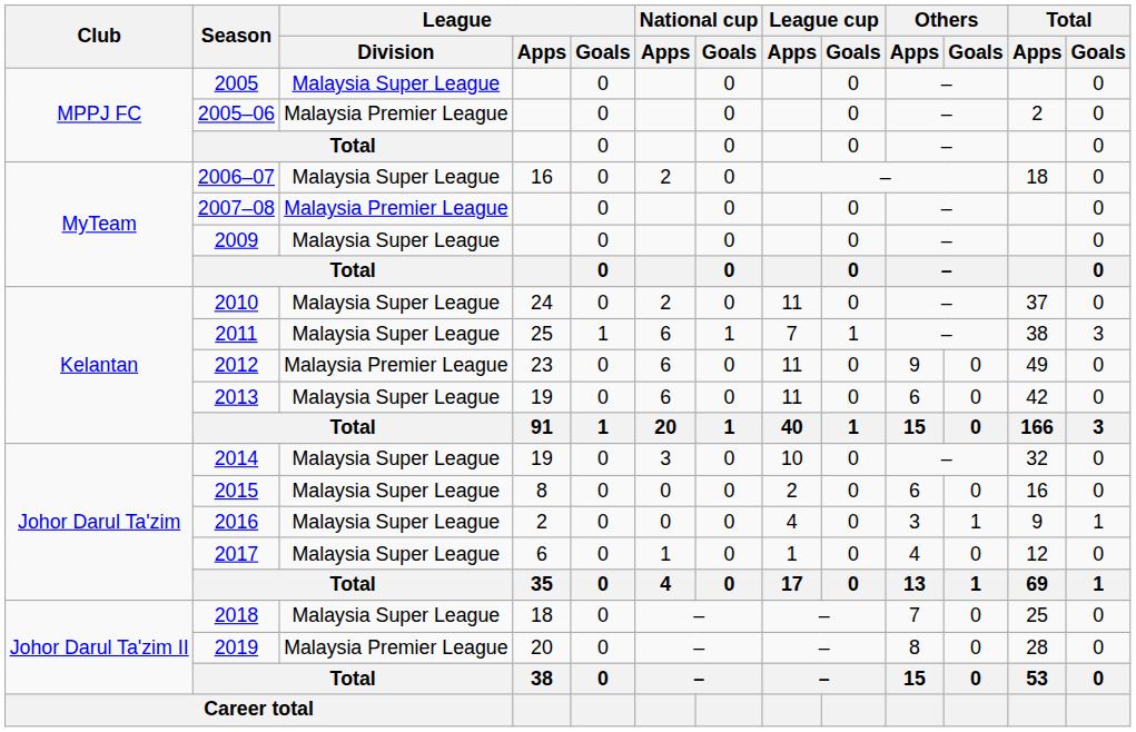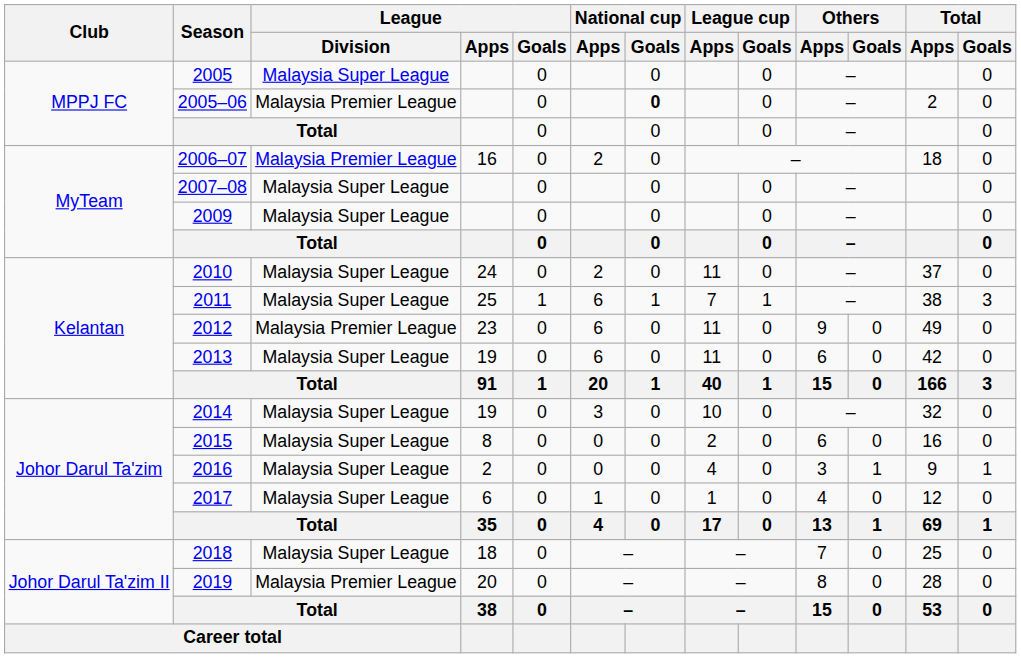2005–06 | National cup / Goals: normal -> bold
2006–07 | League / Division: Malaysia Super League -> Malaysia Premier League
2007–08 | League / Division: Malaysia Premier League -> Malaysia Super League
